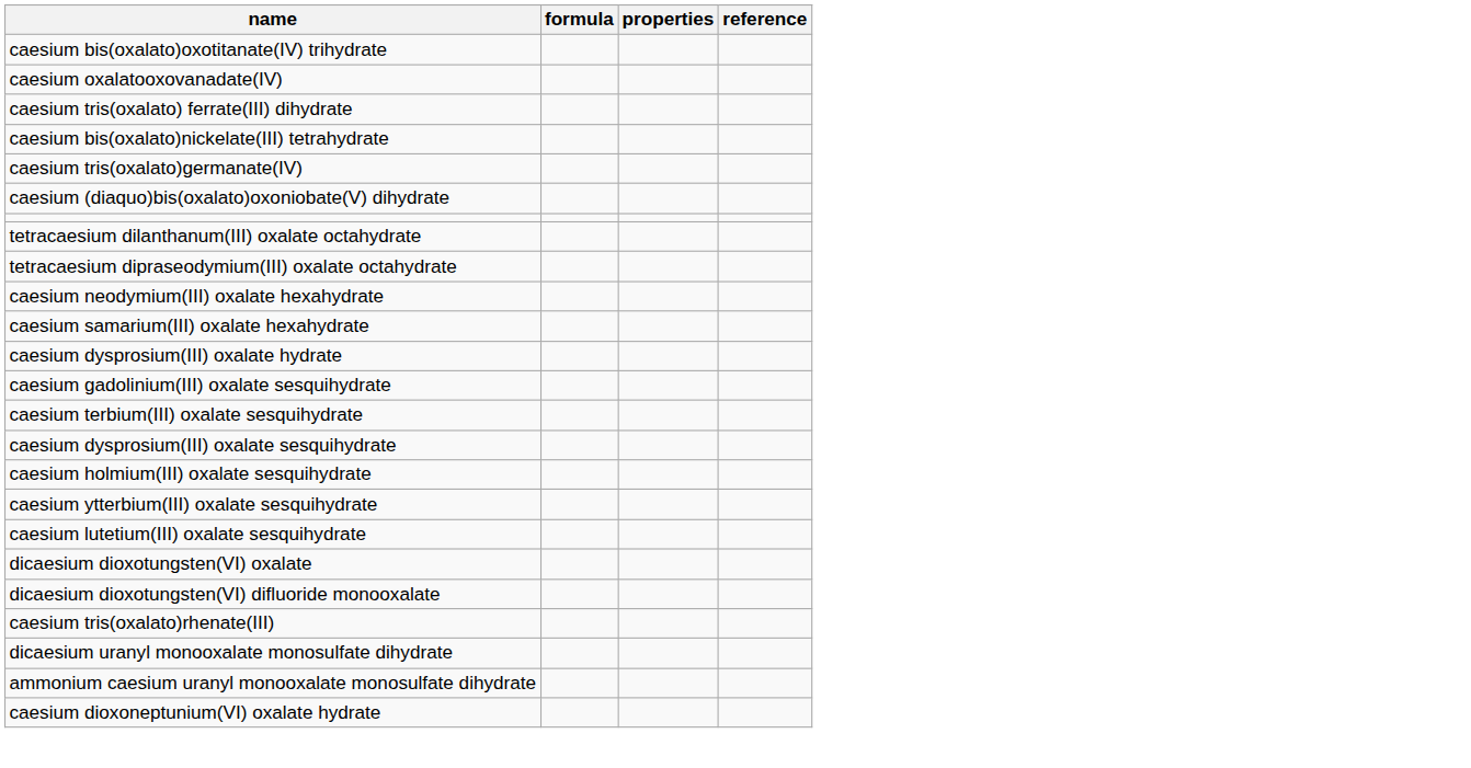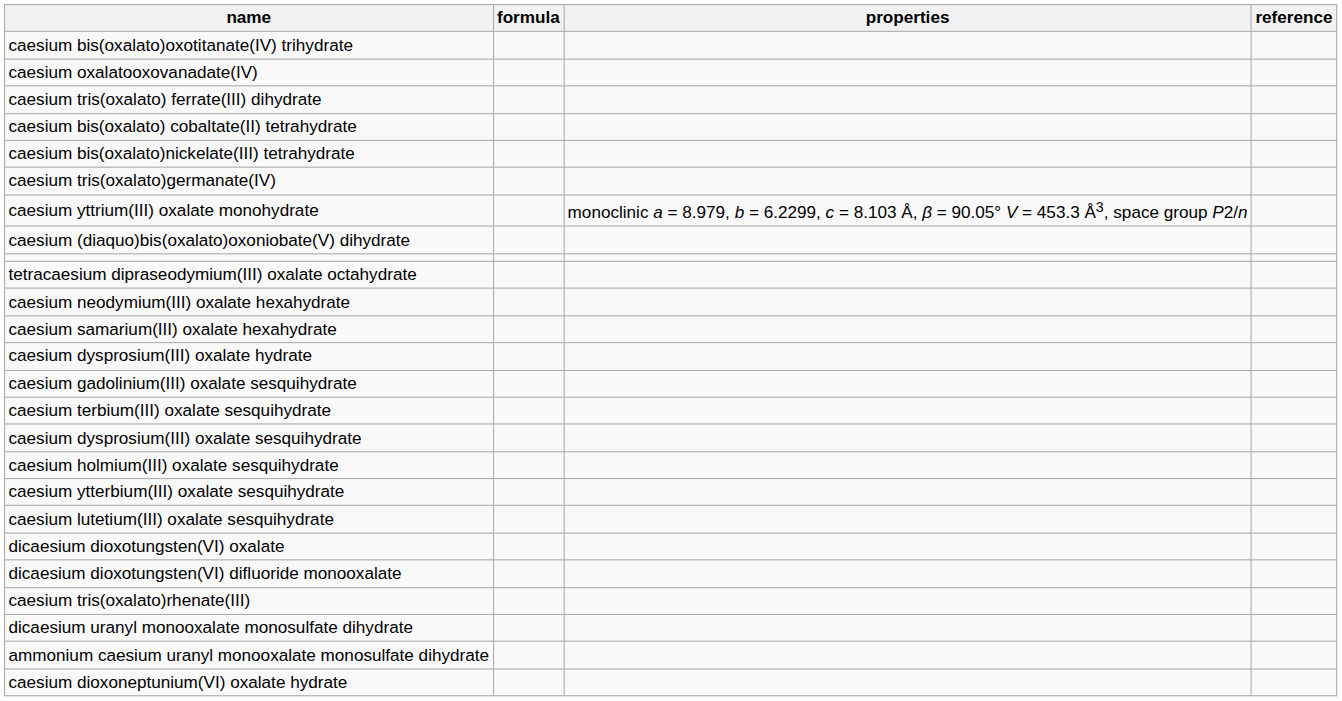+ row: caesium bis(oxalato) cobaltate(II) tetrahydrate
+ row: caesium yttrium(III) oxalate monohydrate | monoclinic a = 8.979, b = 6.2299, c = 8.103 Å, β = 90.05° V = 453.3 Å3, space group P2/n
- row: tetracaesium dilanthanum(III) oxalate octahydrate
